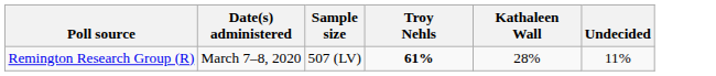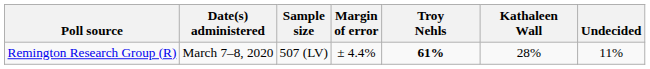+ column: Margin of error | ± 4.4%
